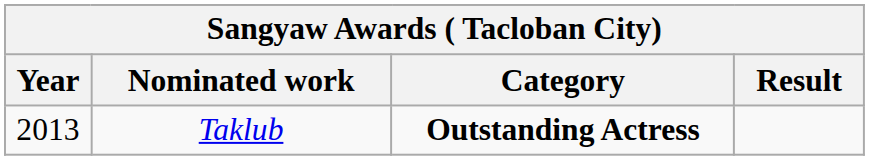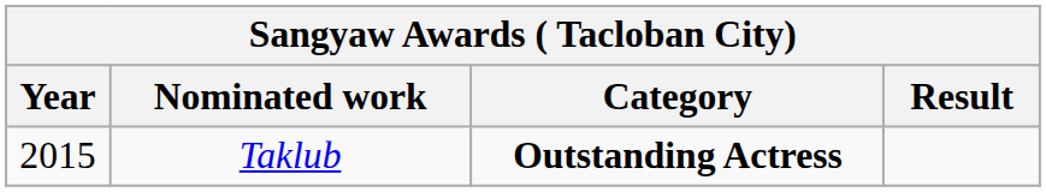Taklub | Year: 2013 -> 2015
